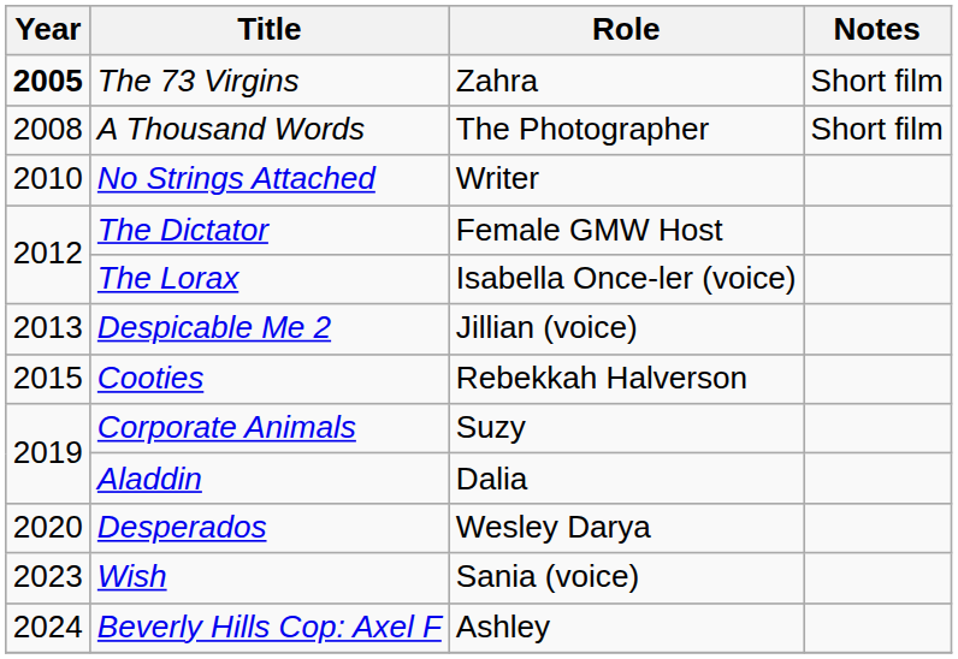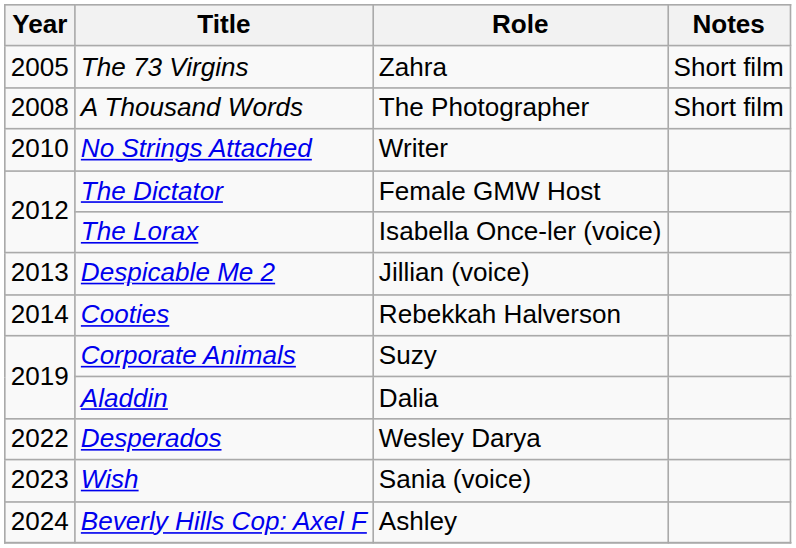The 73 Virgins | Year: bold -> normal
Cooties | Year: 2015 -> 2014
Desperados | Year: 2020 -> 2022
